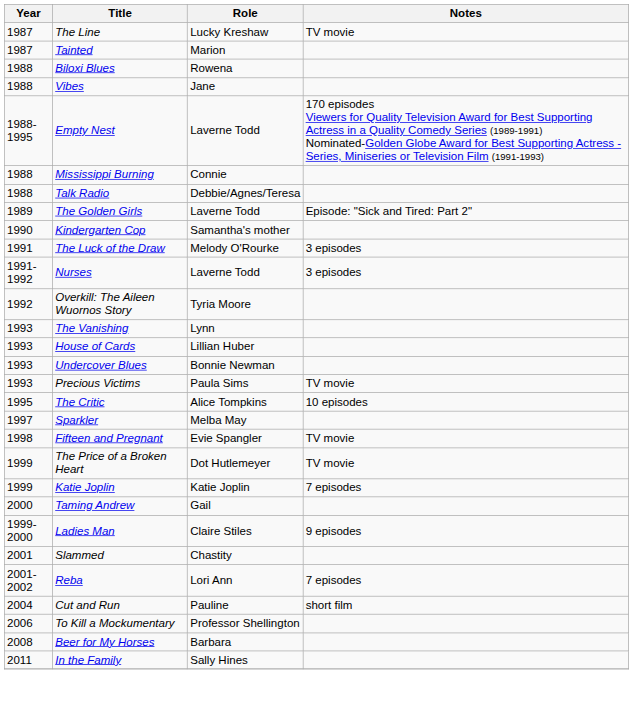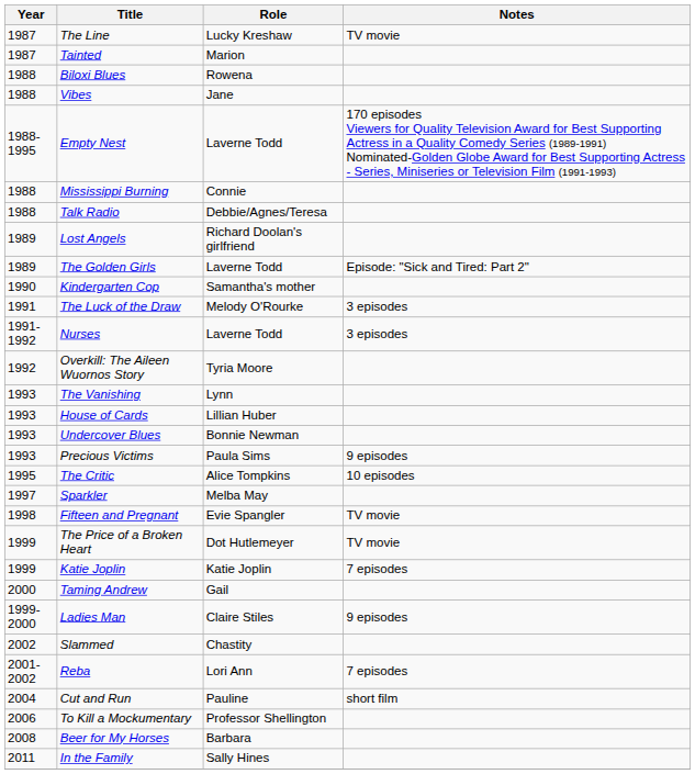+ row: 1989 | Lost Angels | Richard Doolan's girlfriend
Precious Victims | Notes: TV movie -> 9 episodes
Slammed | Year: 2001 -> 2002
